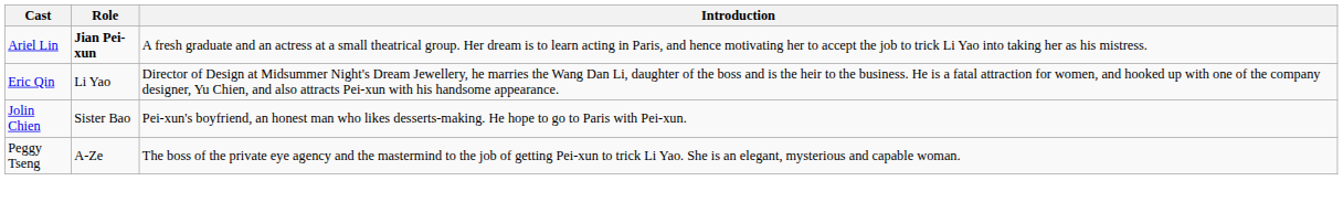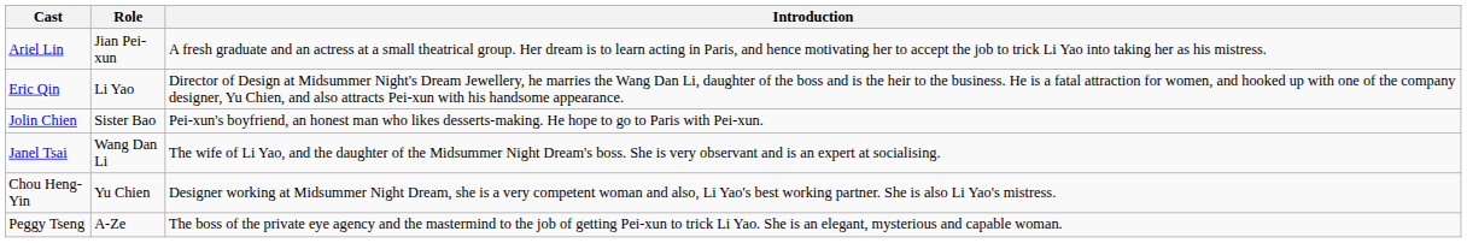Ariel Lin | Role: bold -> normal
+ row: Janel Tsai | Wang Dan Li | The wife of Li Yao, and the daughter of the Midsummer Night Dream's boss. She is very observant and is an expert at socialising.
+ row: Chou Heng-Yin | Yu Chien | Designer working at Midsummer Night Dream, she is a very competent woman and also, Li Yao's best working partner. She is also Li Yao's mistress.
